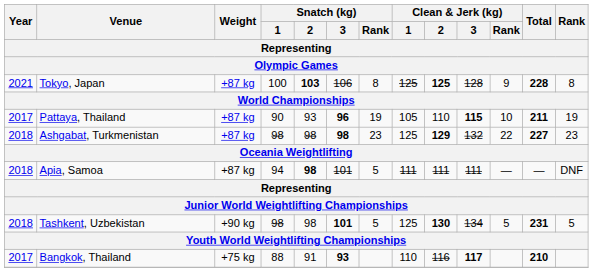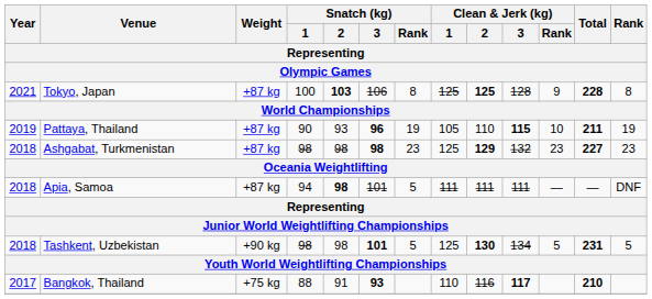Pattaya, Thailand | Year: 2017 -> 2019
Ashgabat, Turkmenistan | Clean & Jerk (kg) / Rank: 22 -> 23
